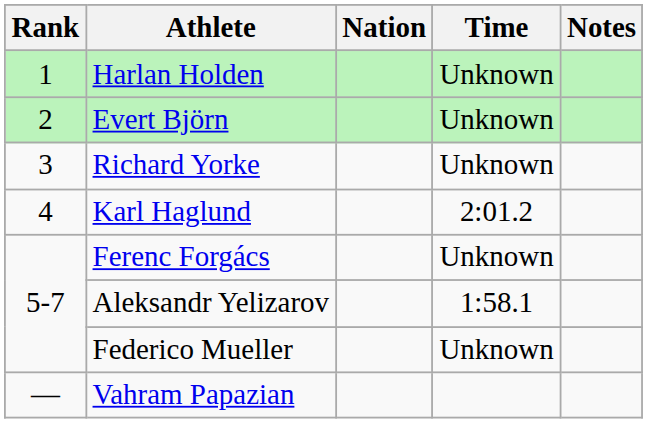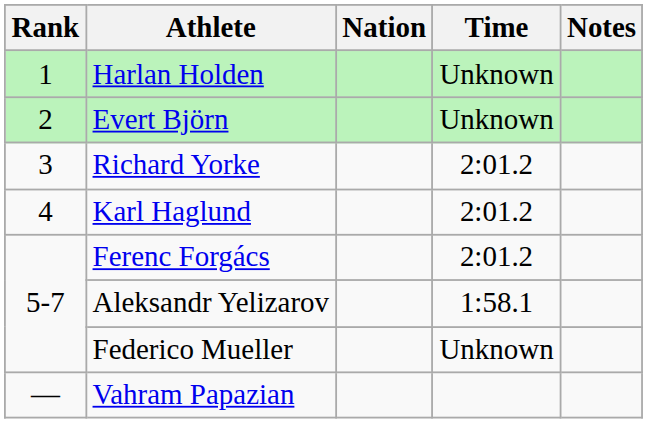Richard Yorke | Time: Unknown -> 2:01.2
Ferenc Forgács | Time: Unknown -> 2:01.2
